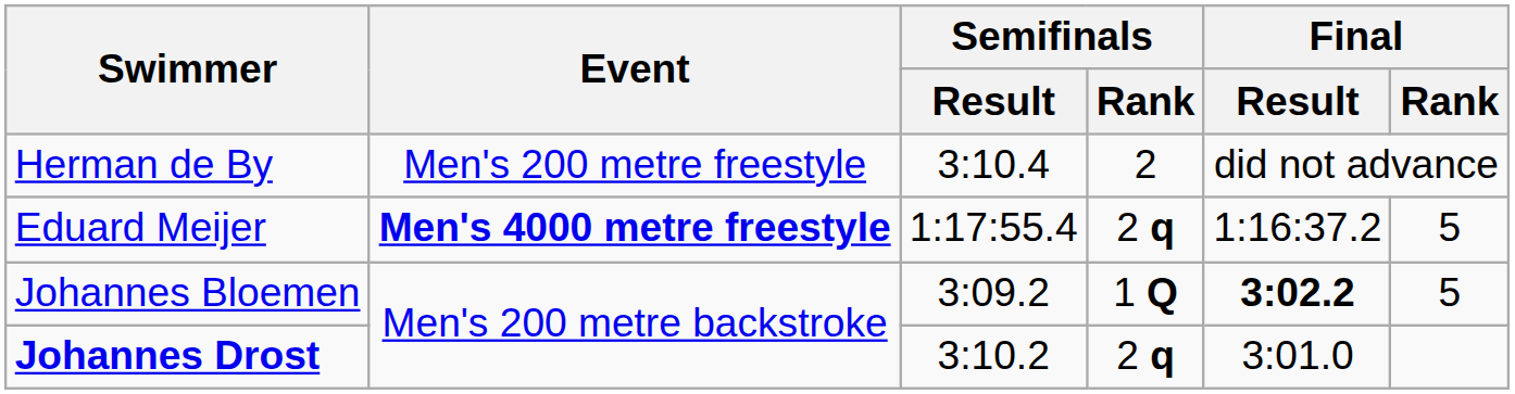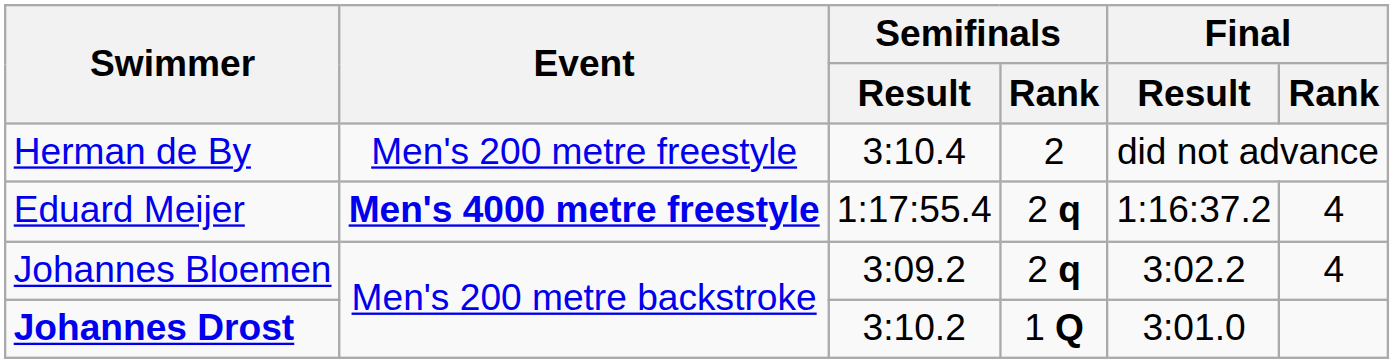Eduard Meijer | Final / Rank: 5 -> 4
Johannes Bloemen | Semifinals / Rank: 1 Q -> 2 q
Johannes Bloemen | Final / Result: bold -> normal
Johannes Bloemen | Final / Rank: 5 -> 4
Johannes Drost | Semifinals / Rank: 2 q -> 1 Q
